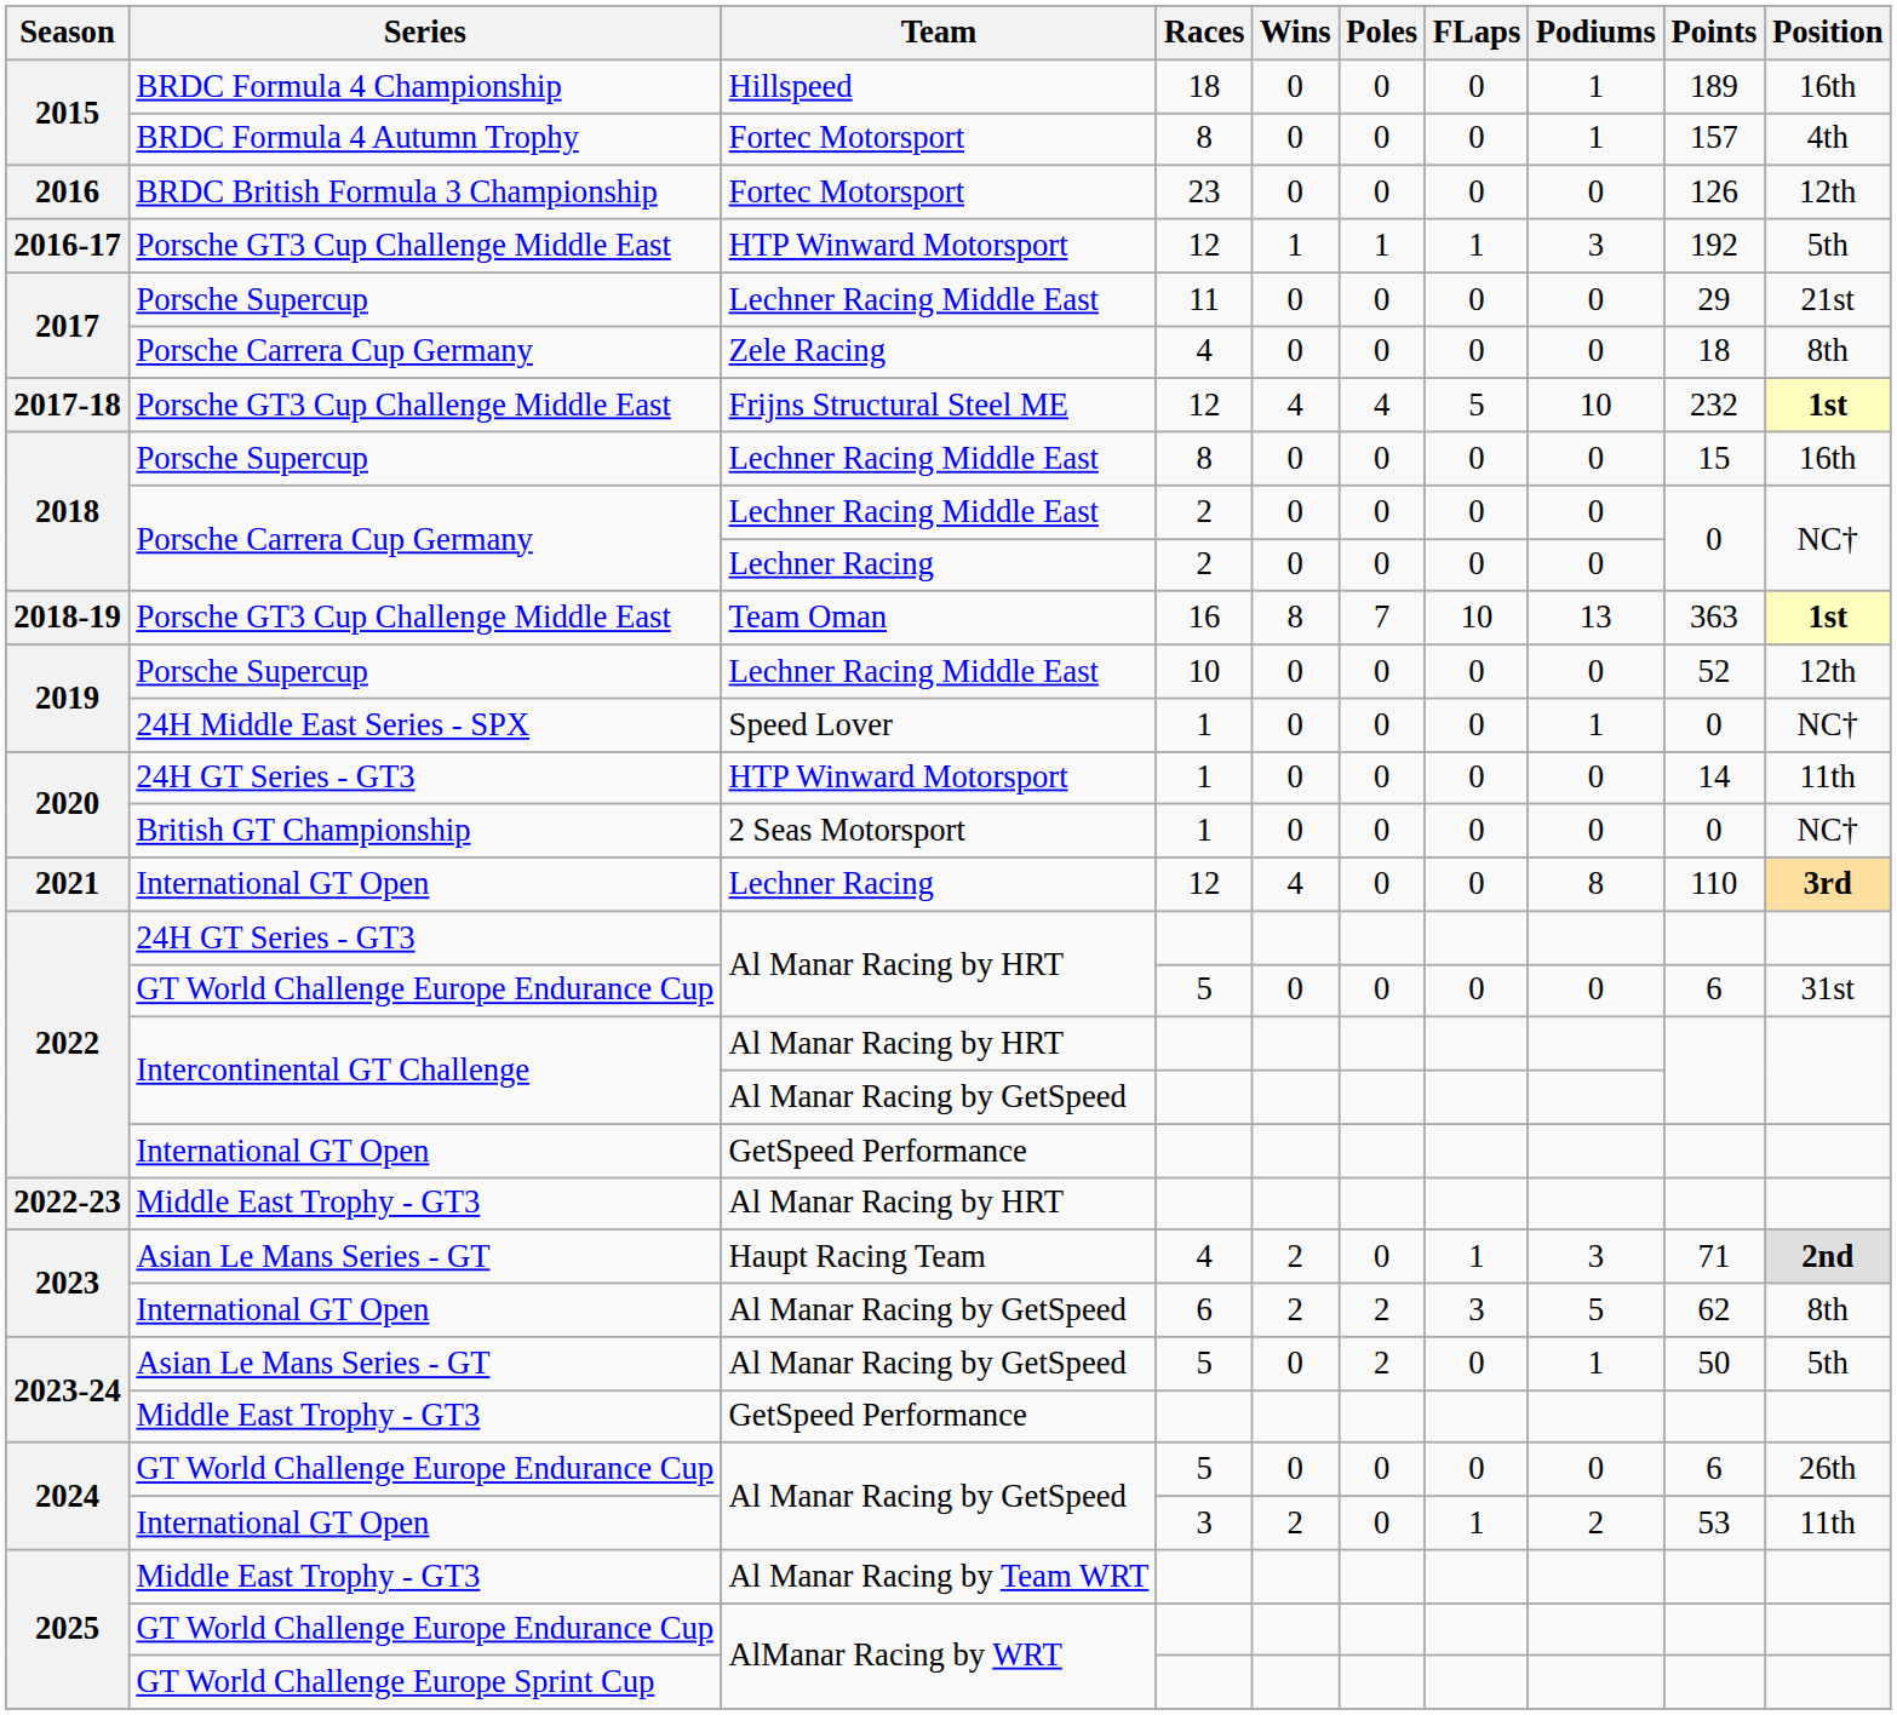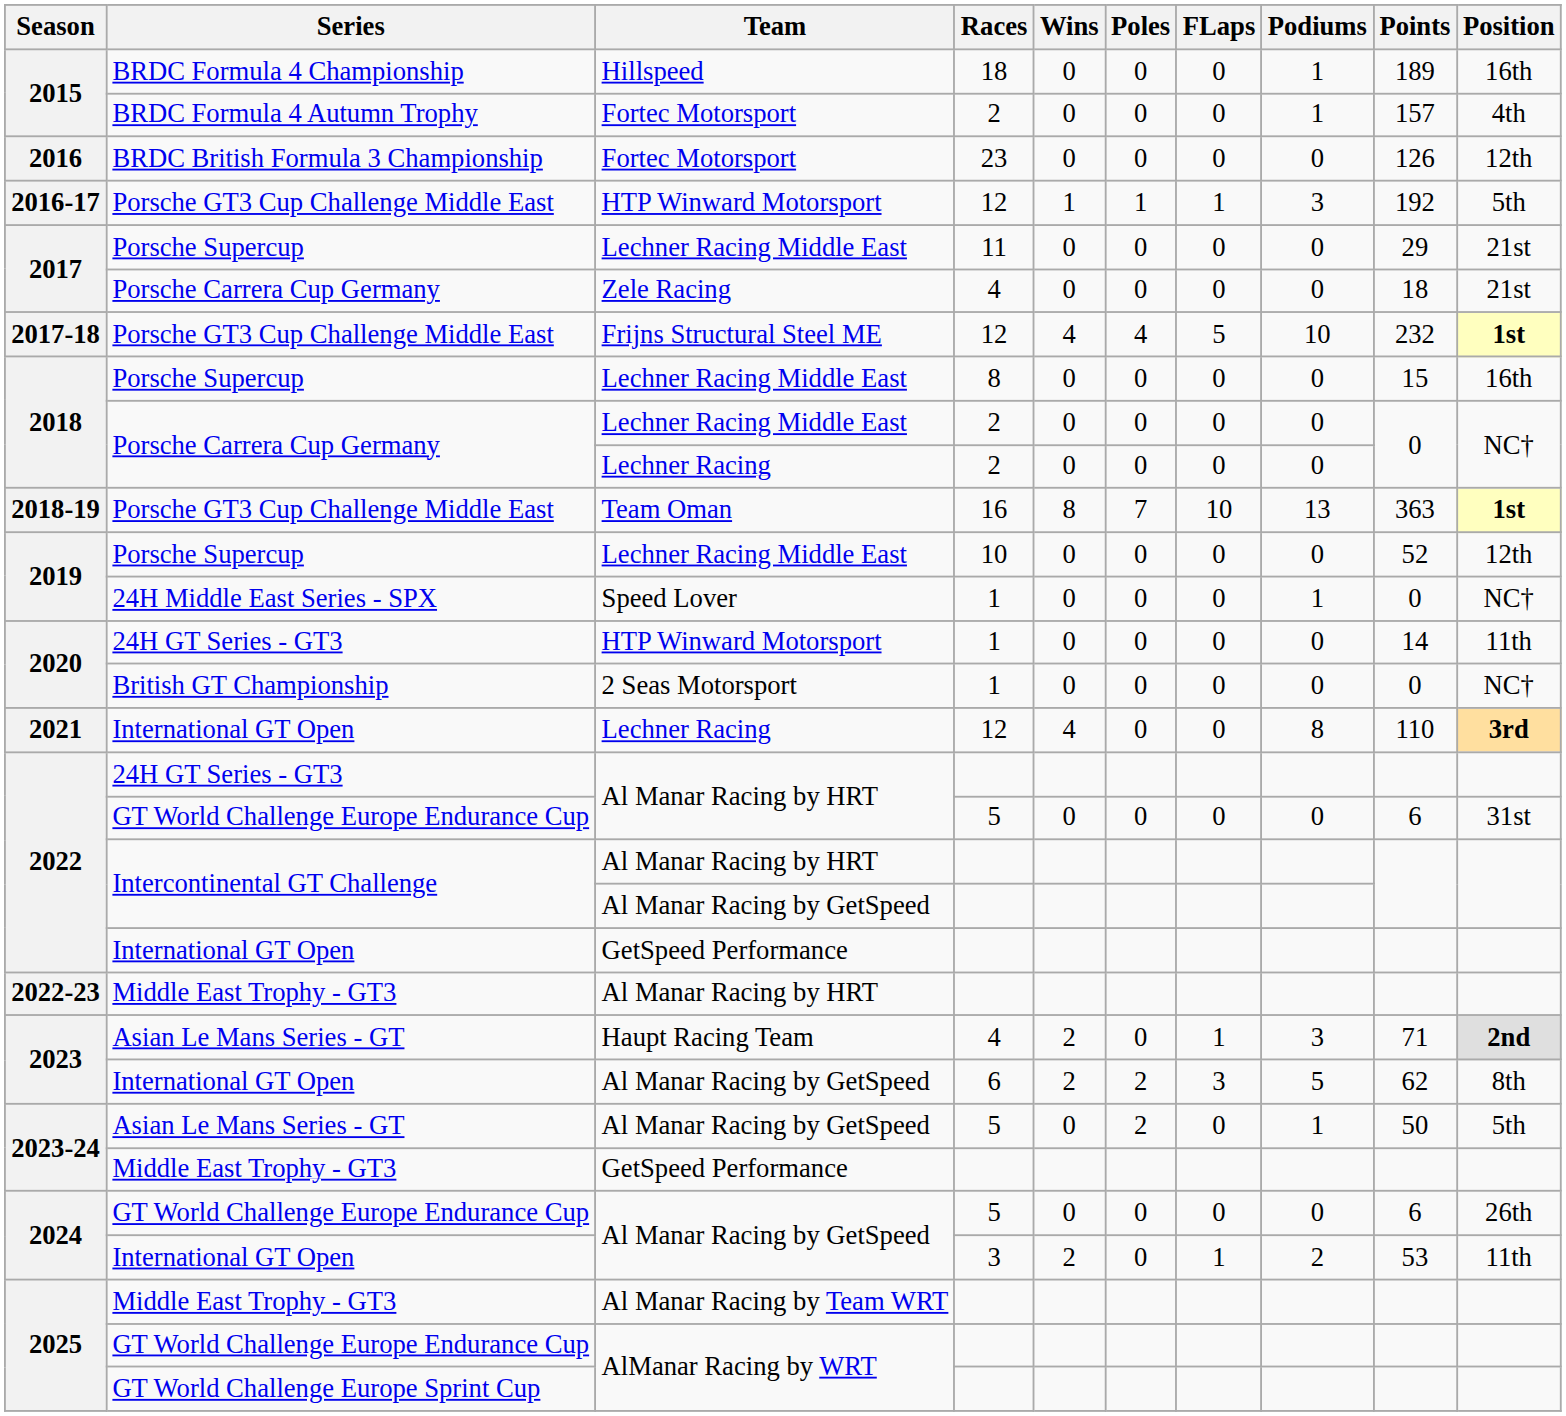2015 / BRDC Formula 4 Autumn Trophy | Races: 8 -> 2
2017 / Porsche Carrera Cup Germany | Position: 8th -> 21st
